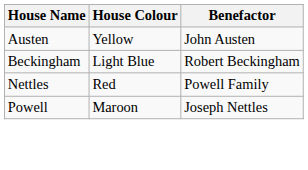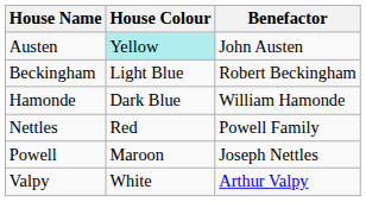Austen | House Colour: no background -> paleturquoise background
+ row: Hamonde | Dark Blue | William Hamonde
+ row: Valpy | White | Arthur Valpy
